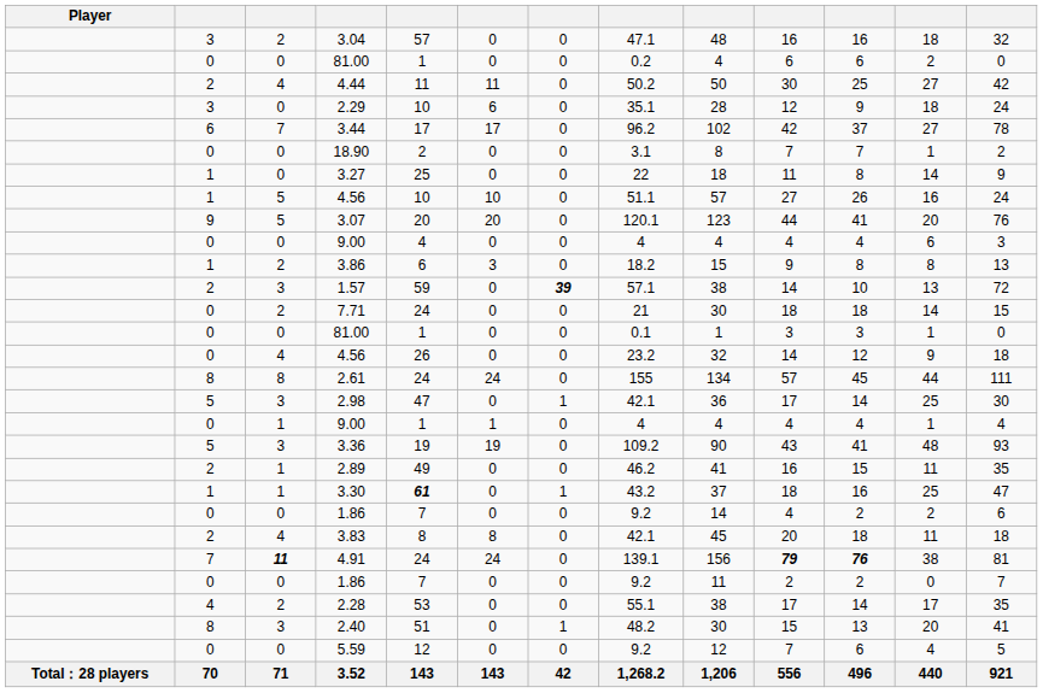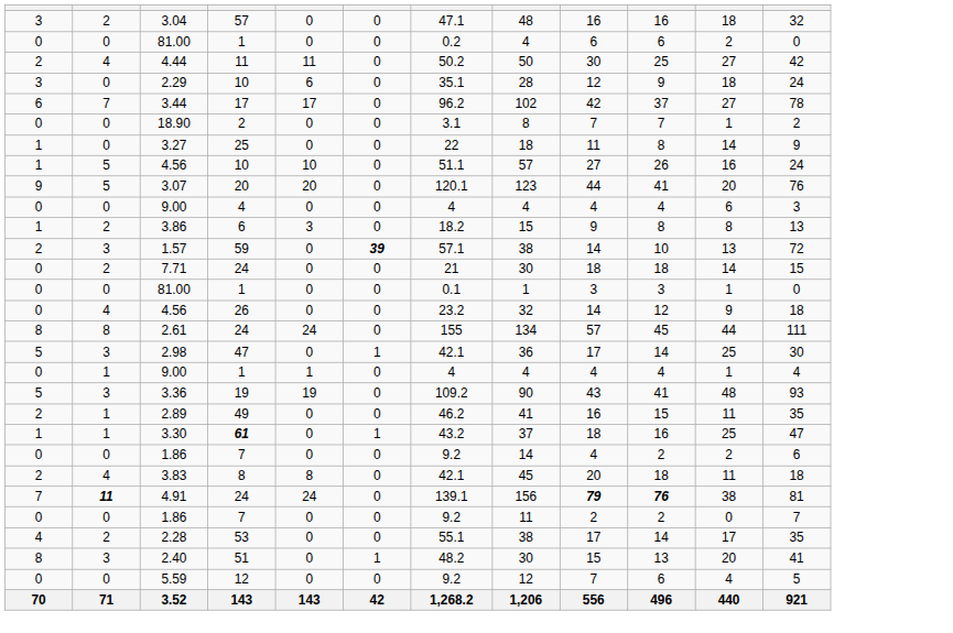- column: Player | Total：28 players
